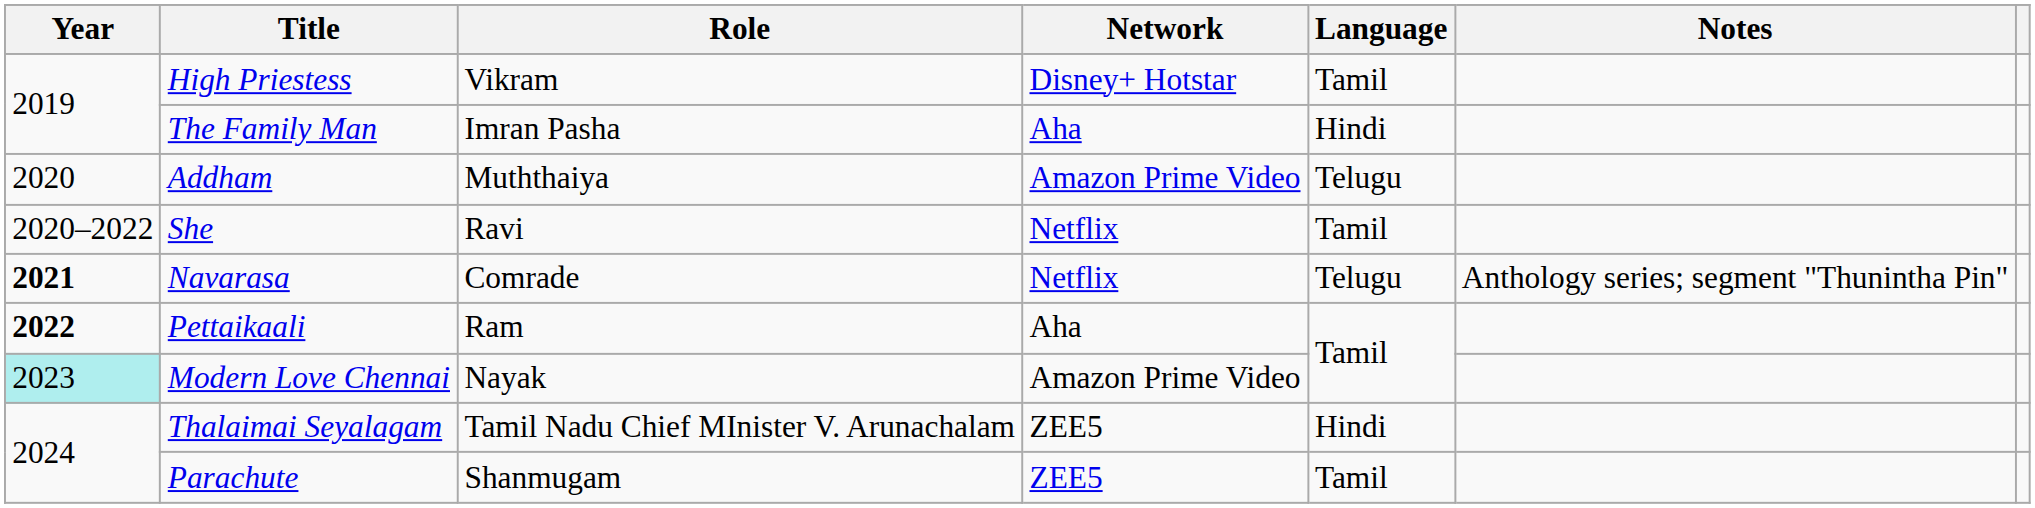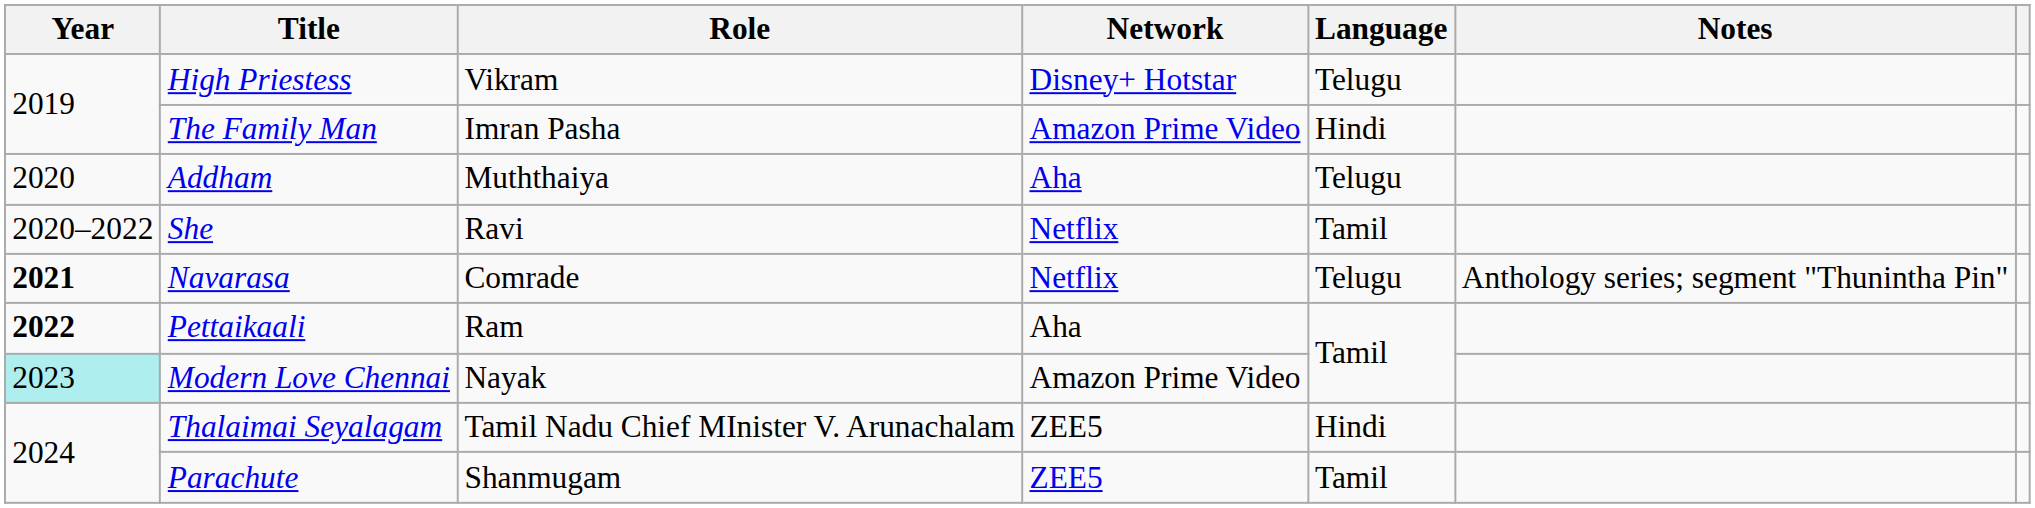High Priestess | Language: Tamil -> Telugu
The Family Man | Network: Aha -> Amazon Prime Video
Addham | Network: Amazon Prime Video -> Aha
